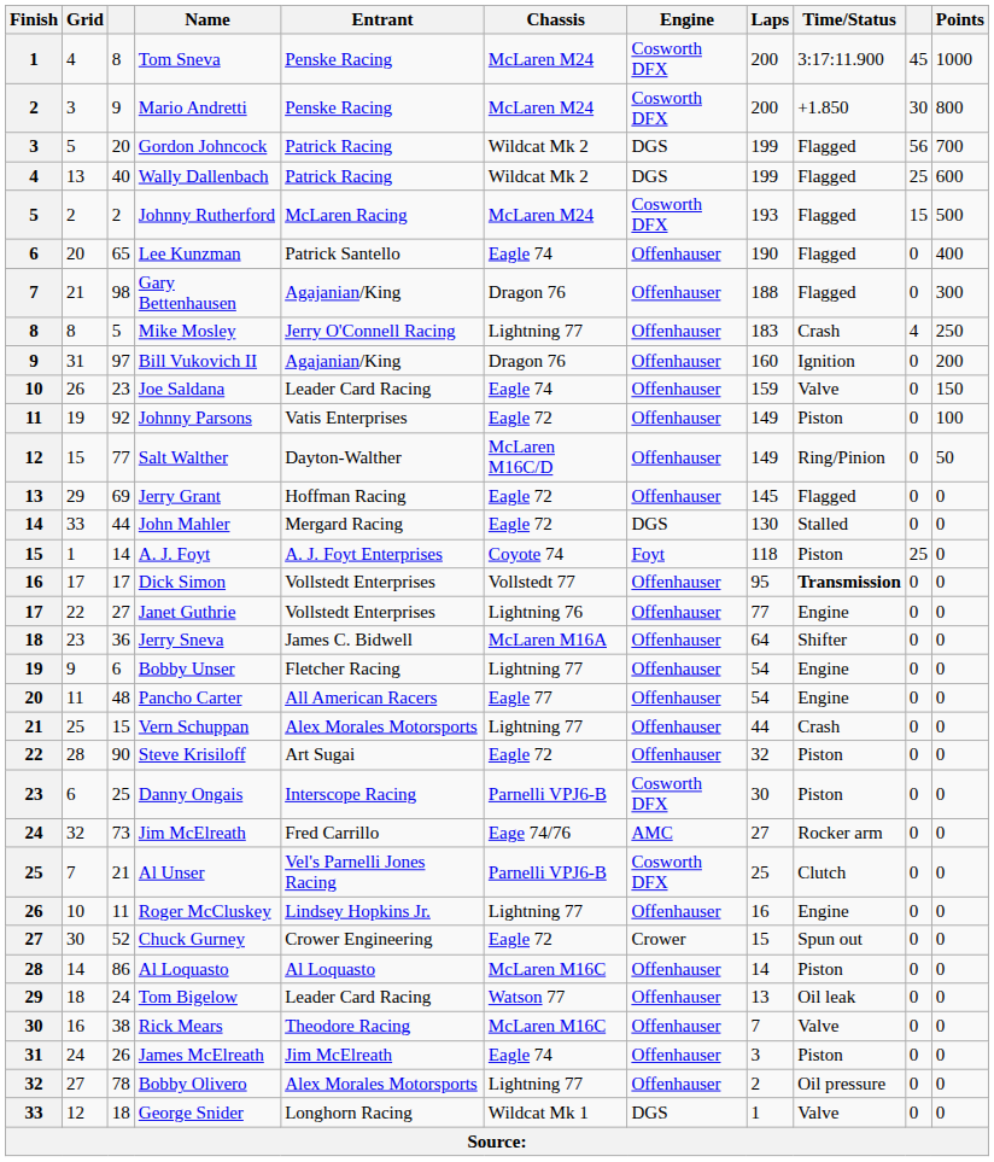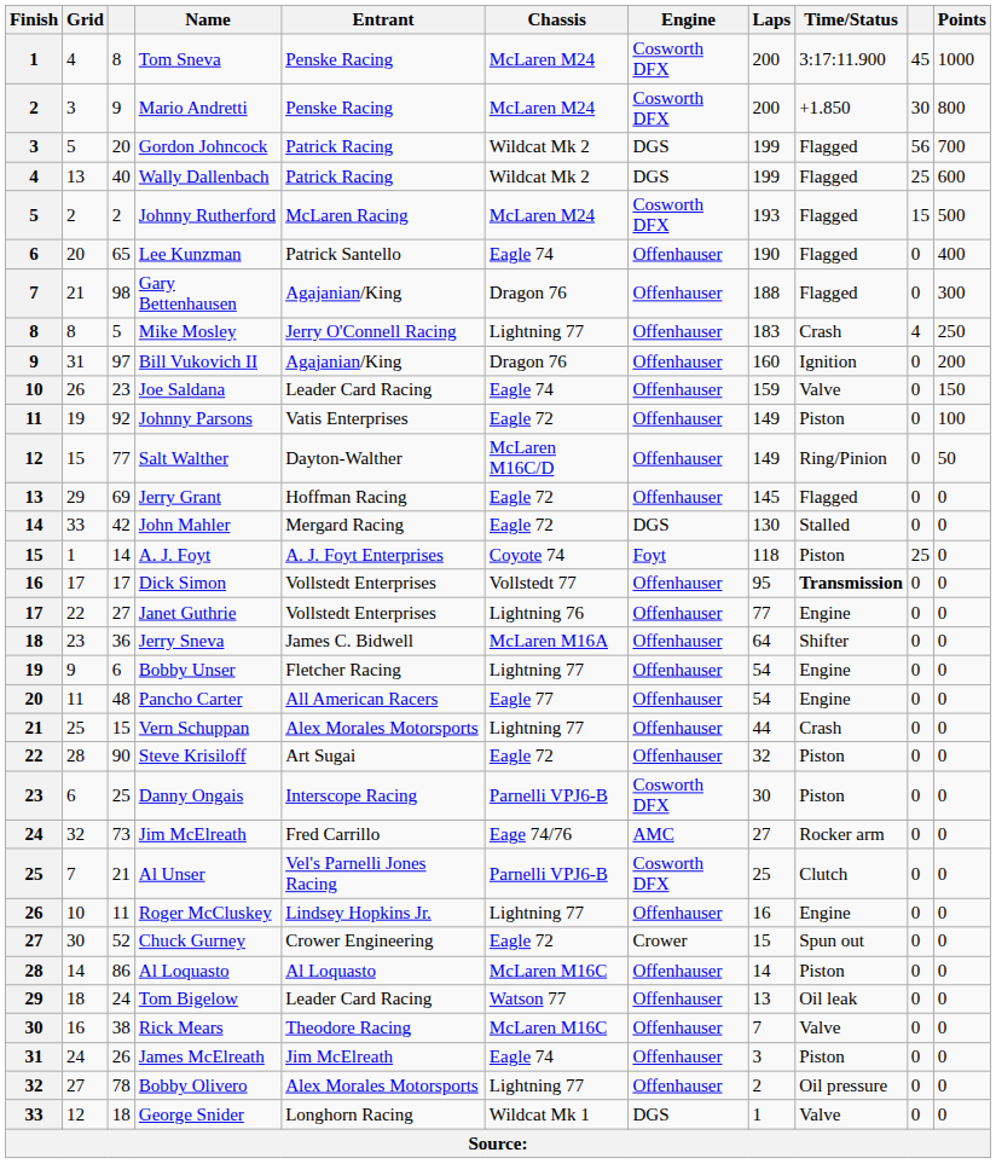John Mahler | column 3: 44 -> 42
